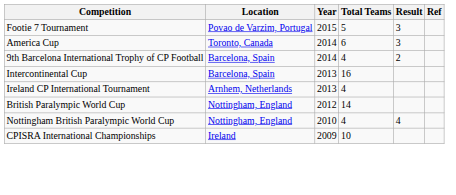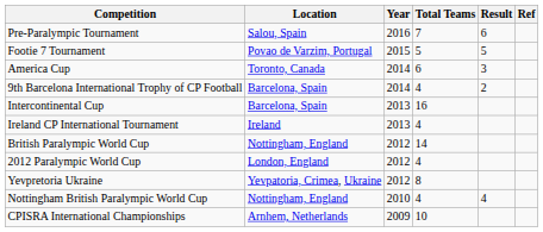+ row: Pre-Paralympic Tournament | Salou, Spain | 2016 | 7 | 6
Footie 7 Tournament | Result: 3 -> 5
Ireland CP International Tournament | Location: Arnhem, Netherlands -> Ireland
+ row: 2012 Paralympic World Cup | London, England | 2012 | 4
+ row: Yevpretoria Ukraine | Yevpatoria, Crimea, Ukraine | 2012 | 8
CPISRA International Championships | Location: Ireland -> Arnhem, Netherlands
